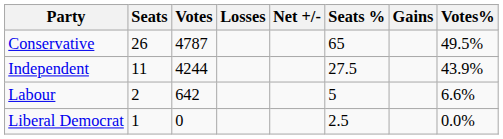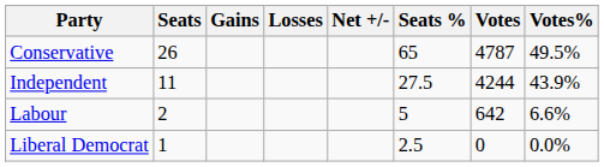columns swapped: Gains <-> Votes
